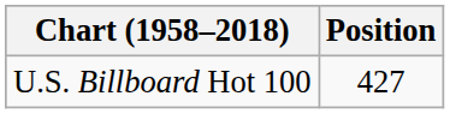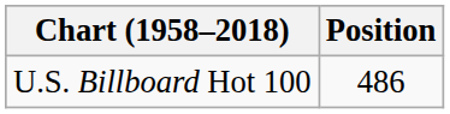U.S. Billboard Hot 100 | Position: 427 -> 486
